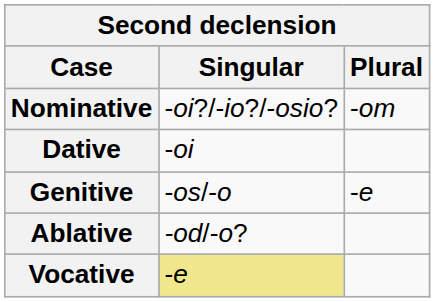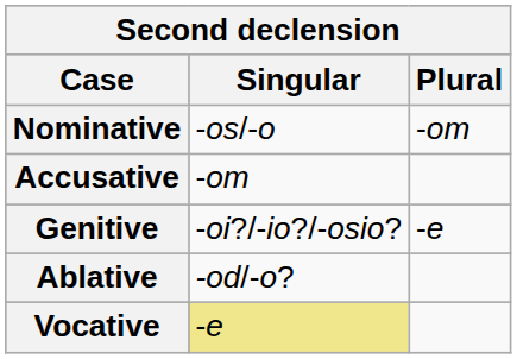Nominative | Singular: -oi?/-io?/-osio? -> -os/-o
+ row: Accusative | -om
- row: Dative | -oi
Genitive | Singular: -os/-o -> -oi?/-io?/-osio?
